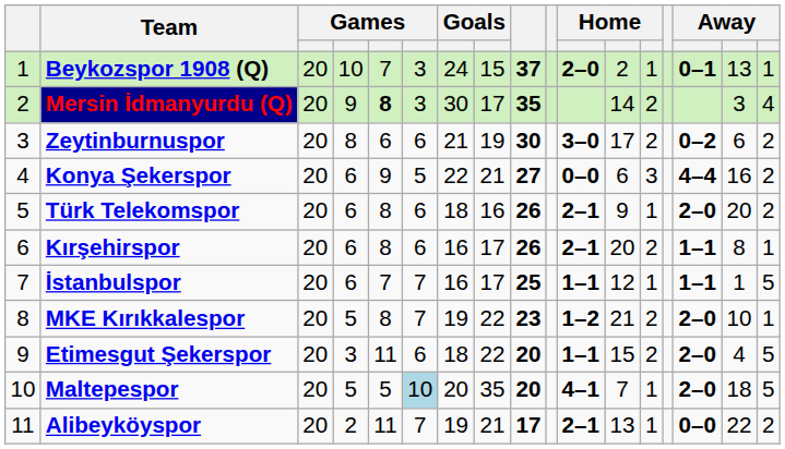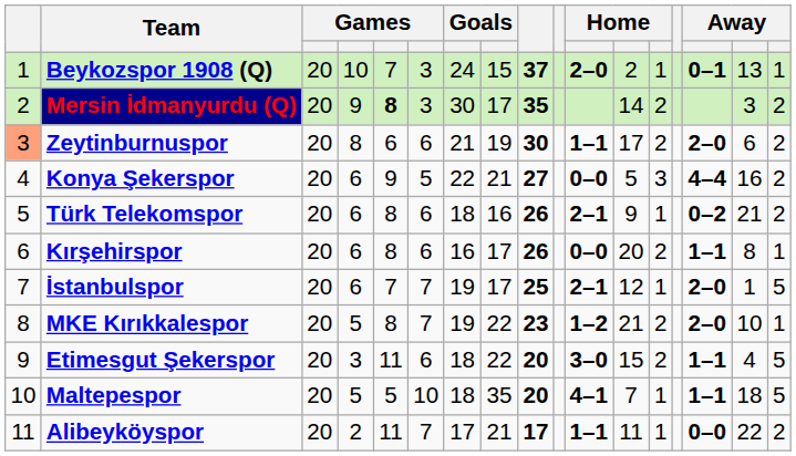Mersin İdmanyurdu (Q) | column 17: 4 -> 2
Zeytinburnuspor | column 1: no background -> lightsalmon background
Zeytinburnuspor | column 11: 3–0 -> 1–1
Zeytinburnuspor | column 15: 0–2 -> 2–0
Konya Şekerspor | column 12: 6 -> 5
Türk Telekomspor | column 15: 2–0 -> 0–2
Türk Telekomspor | column 16: 20 -> 21
Kırşehirspor | column 11: 2–1 -> 0–0
İstanbulspor | column 7: 16 -> 19
İstanbulspor | column 11: 1–1 -> 2–1
İstanbulspor | column 15: 1–1 -> 2–0
Etimesgut Şekerspor | column 11: 1–1 -> 3–0
Etimesgut Şekerspor | column 15: 2–0 -> 1–1
Maltepespor | column 6: lightblue background -> no background
Maltepespor | column 7: 20 -> 18
Maltepespor | column 15: 2–0 -> 1–1
Alibeyköyspor | column 7: 19 -> 17
Alibeyköyspor | column 11: 2–1 -> 1–1
Alibeyköyspor | column 12: 13 -> 11
